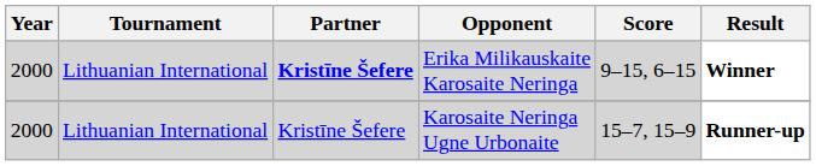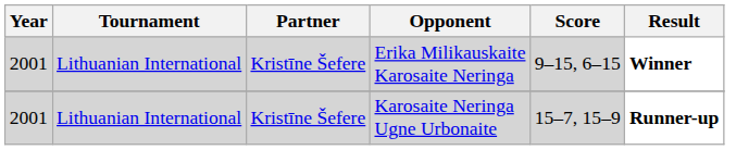Erika Milikauskaite Karosaite Neringa | Year: 2000 -> 2001
Erika Milikauskaite Karosaite Neringa | Partner: bold -> normal
Karosaite Neringa Ugne Urbonaite | Year: 2000 -> 2001
